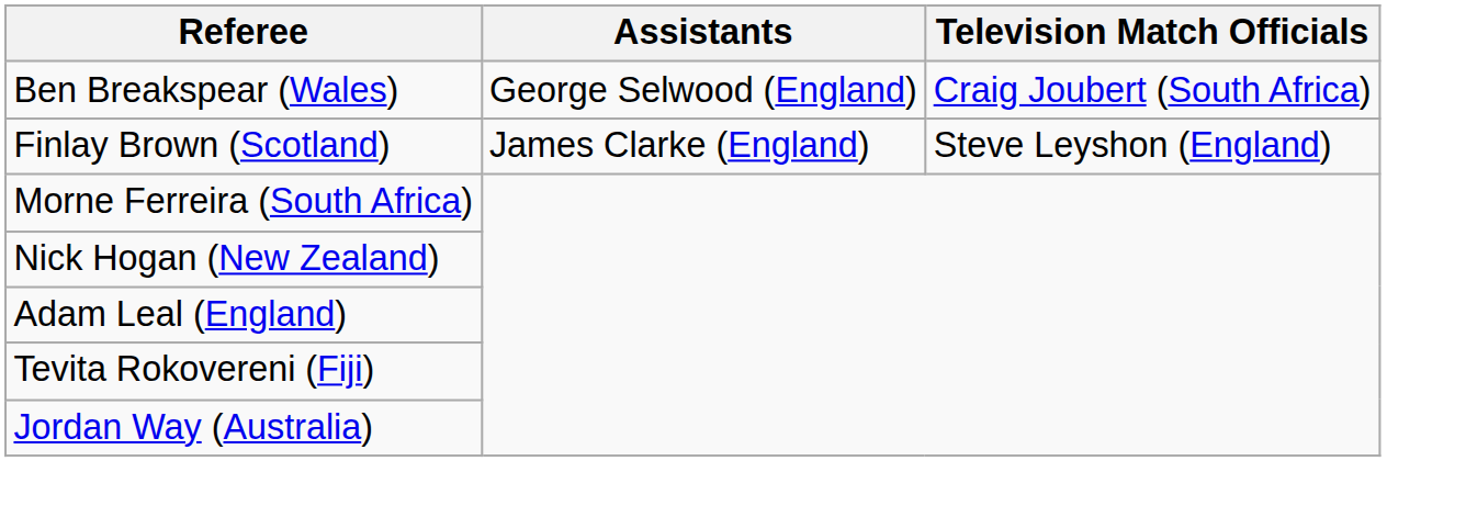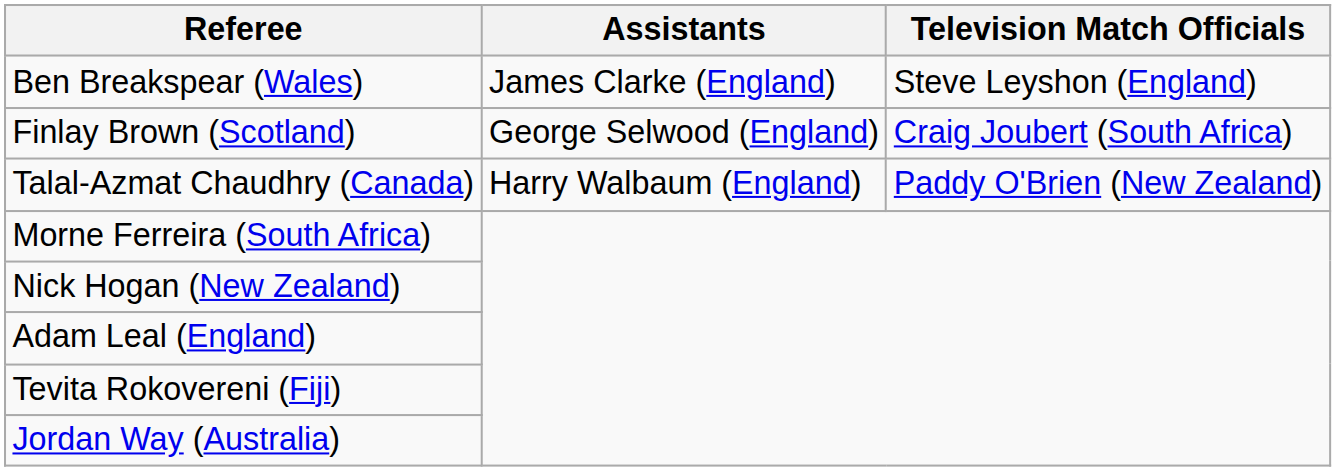Ben Breakspear (Wales) | Assistants: George Selwood (England) -> James Clarke (England)
Ben Breakspear (Wales) | Television Match Officials: Craig Joubert (South Africa) -> Steve Leyshon (England)
Finlay Brown (Scotland) | Assistants: James Clarke (England) -> George Selwood (England)
Finlay Brown (Scotland) | Television Match Officials: Steve Leyshon (England) -> Craig Joubert (South Africa)
+ row: Talal-Azmat Chaudhry (Canada) | Harry Walbaum (England) | Paddy O'Brien (New Zealand)
